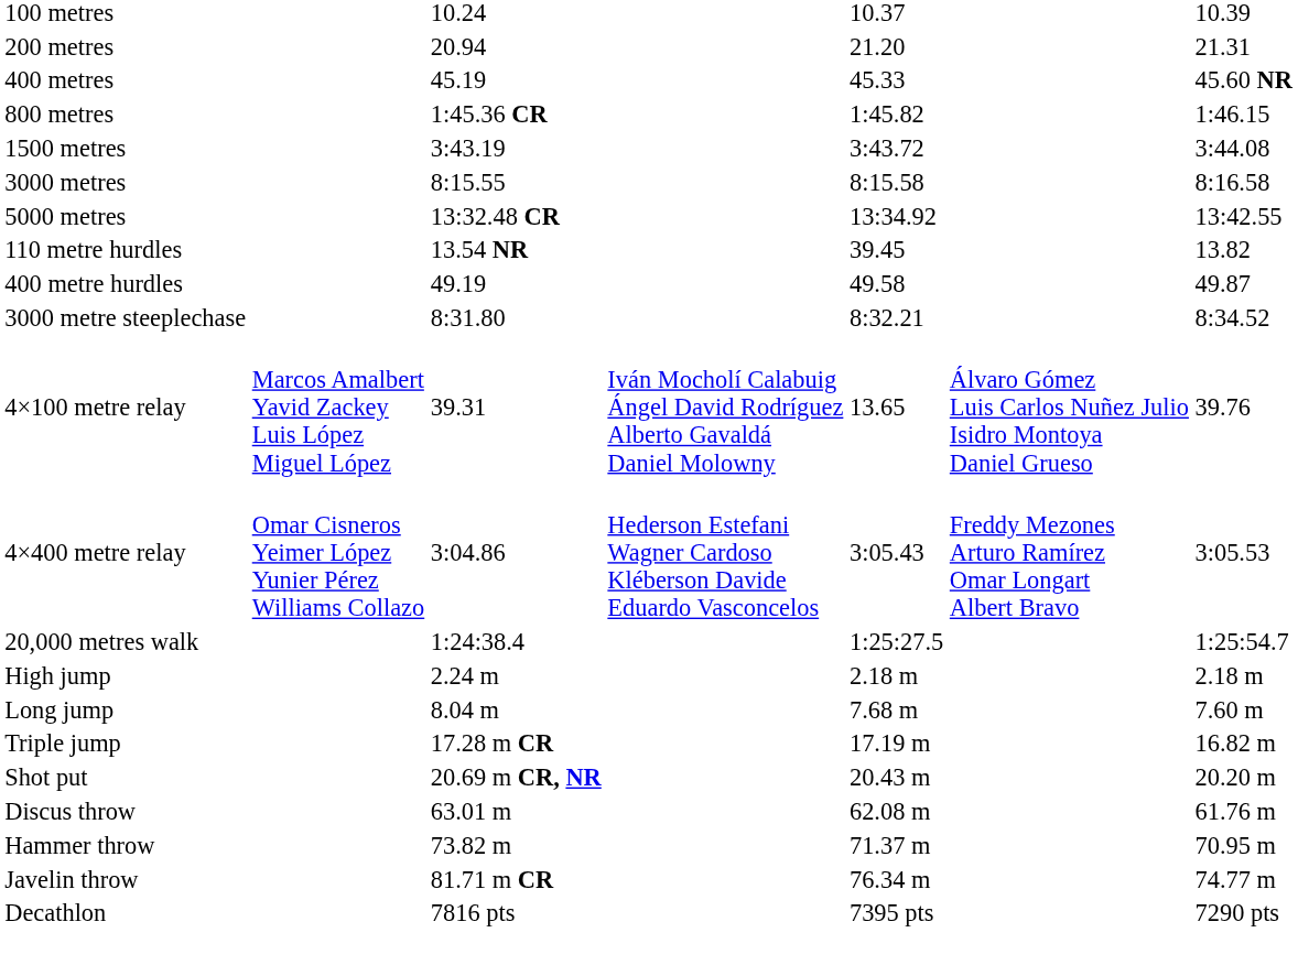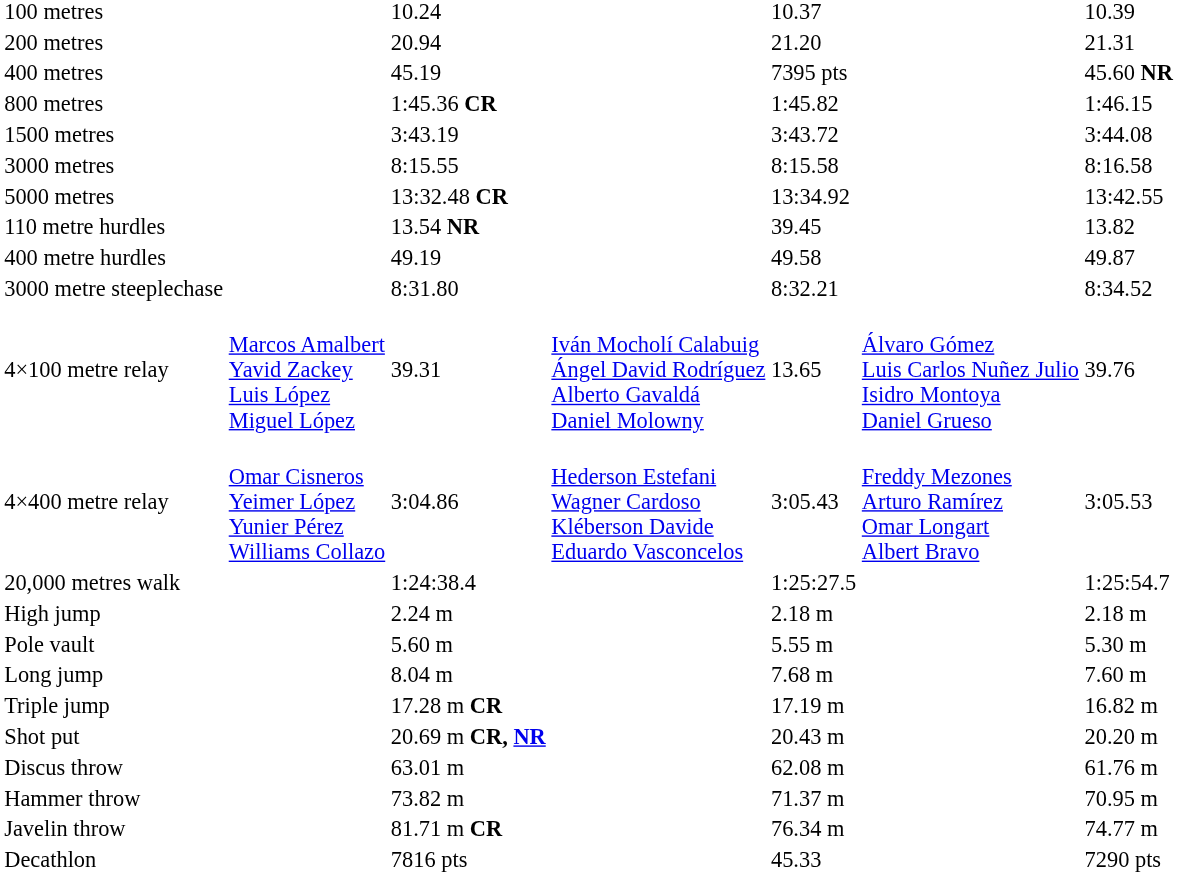400 metres | column 5: 45.33 -> 7395 pts
+ row: Pole vault | 5.60 m | 5.55 m | 5.30 m
Decathlon | column 5: 7395 pts -> 45.33
